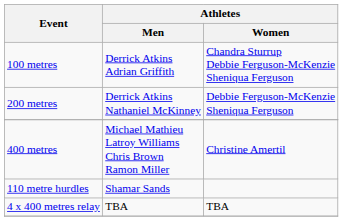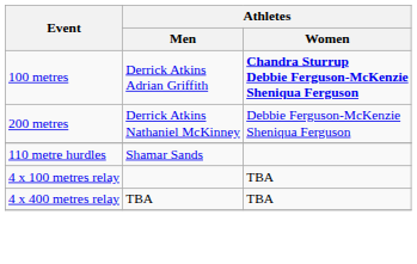100 metres | Athletes / Women: normal -> bold
- row: 400 metres | Michael Mathieu Latroy Williams Chris Brown Ramon Miller | Christine Amertil
+ row: 4 x 100 metres relay | TBA
